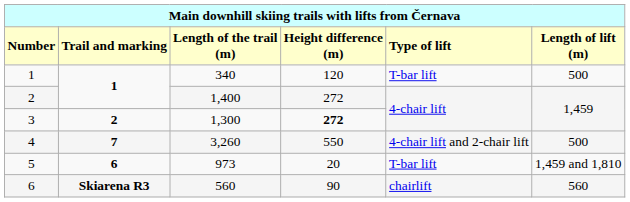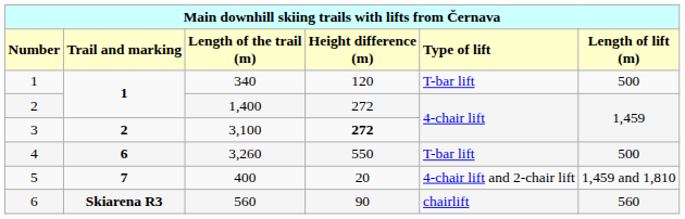3 | column 3: 1,300 -> 3,100
4 | column 2: 7 -> 6
4 | column 5: 4-chair lift and 2-chair lift -> T-bar lift
5 | column 2: 6 -> 7
5 | column 3: 973 -> 400
5 | column 5: T-bar lift -> 4-chair lift and 2-chair lift
